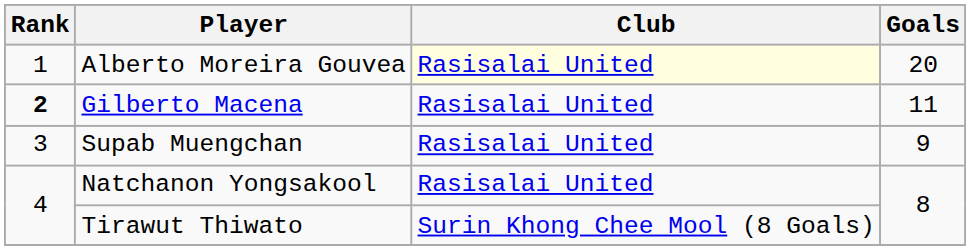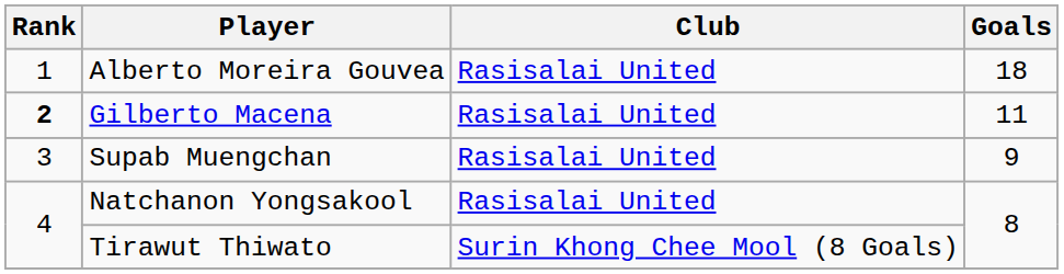Alberto Moreira Gouvea | Club: lightyellow background -> no background
Alberto Moreira Gouvea | Goals: 20 -> 18
